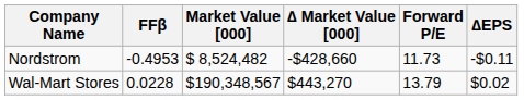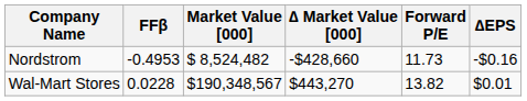Nordstrom | ∆EPS: -$0.11 -> -$0.16
Wal-Mart Stores | Forward P/E: 13.79 -> 13.82
Wal-Mart Stores | ∆EPS: $0.02 -> $0.01
